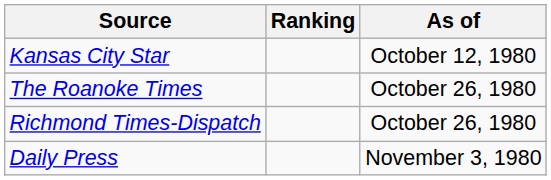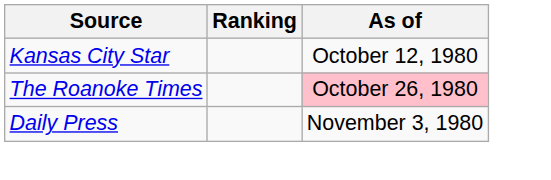The Roanoke Times | As of: no background -> pink background
- row: Richmond Times-Dispatch | October 26, 1980
